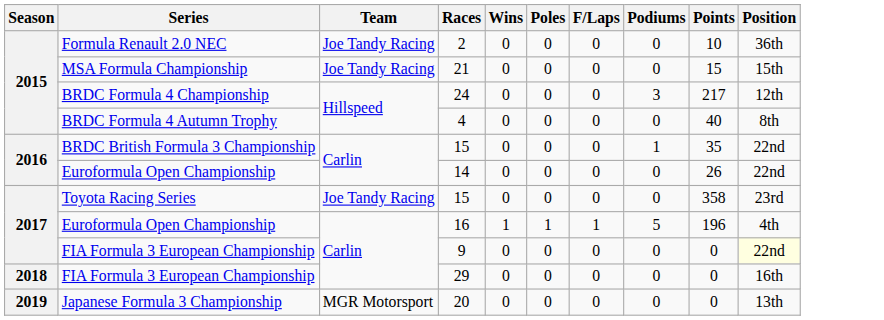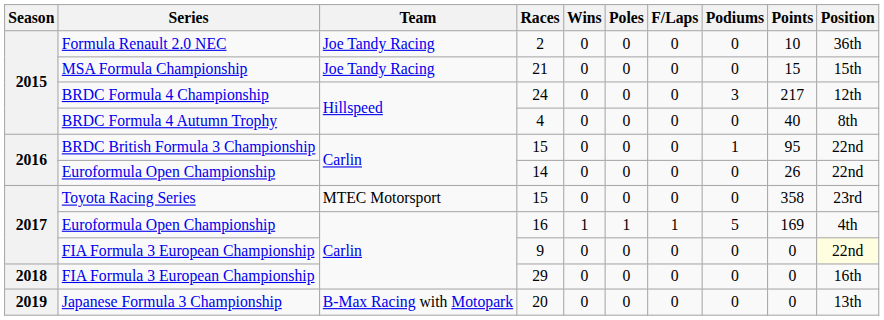BRDC British Formula 3 Championship / 15 | Points: 35 -> 95
Toyota Racing Series / 15 | Team: Joe Tandy Racing -> MTEC Motorsport
16 | Points: 196 -> 169
20 | Team: MGR Motorsport -> B-Max Racing with Motopark
